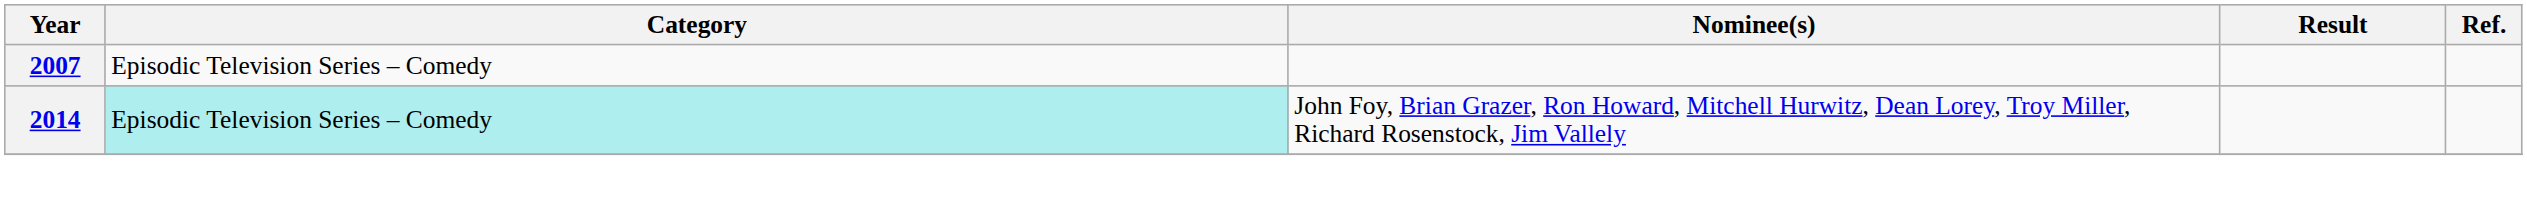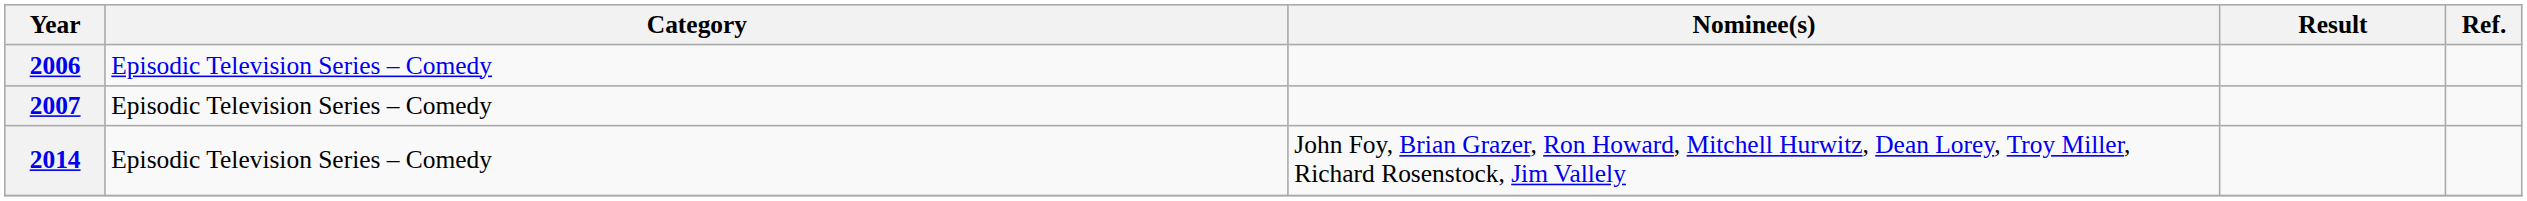+ row: 2006 | Episodic Television Series – Comedy
2014 | Category: paleturquoise background -> no background
